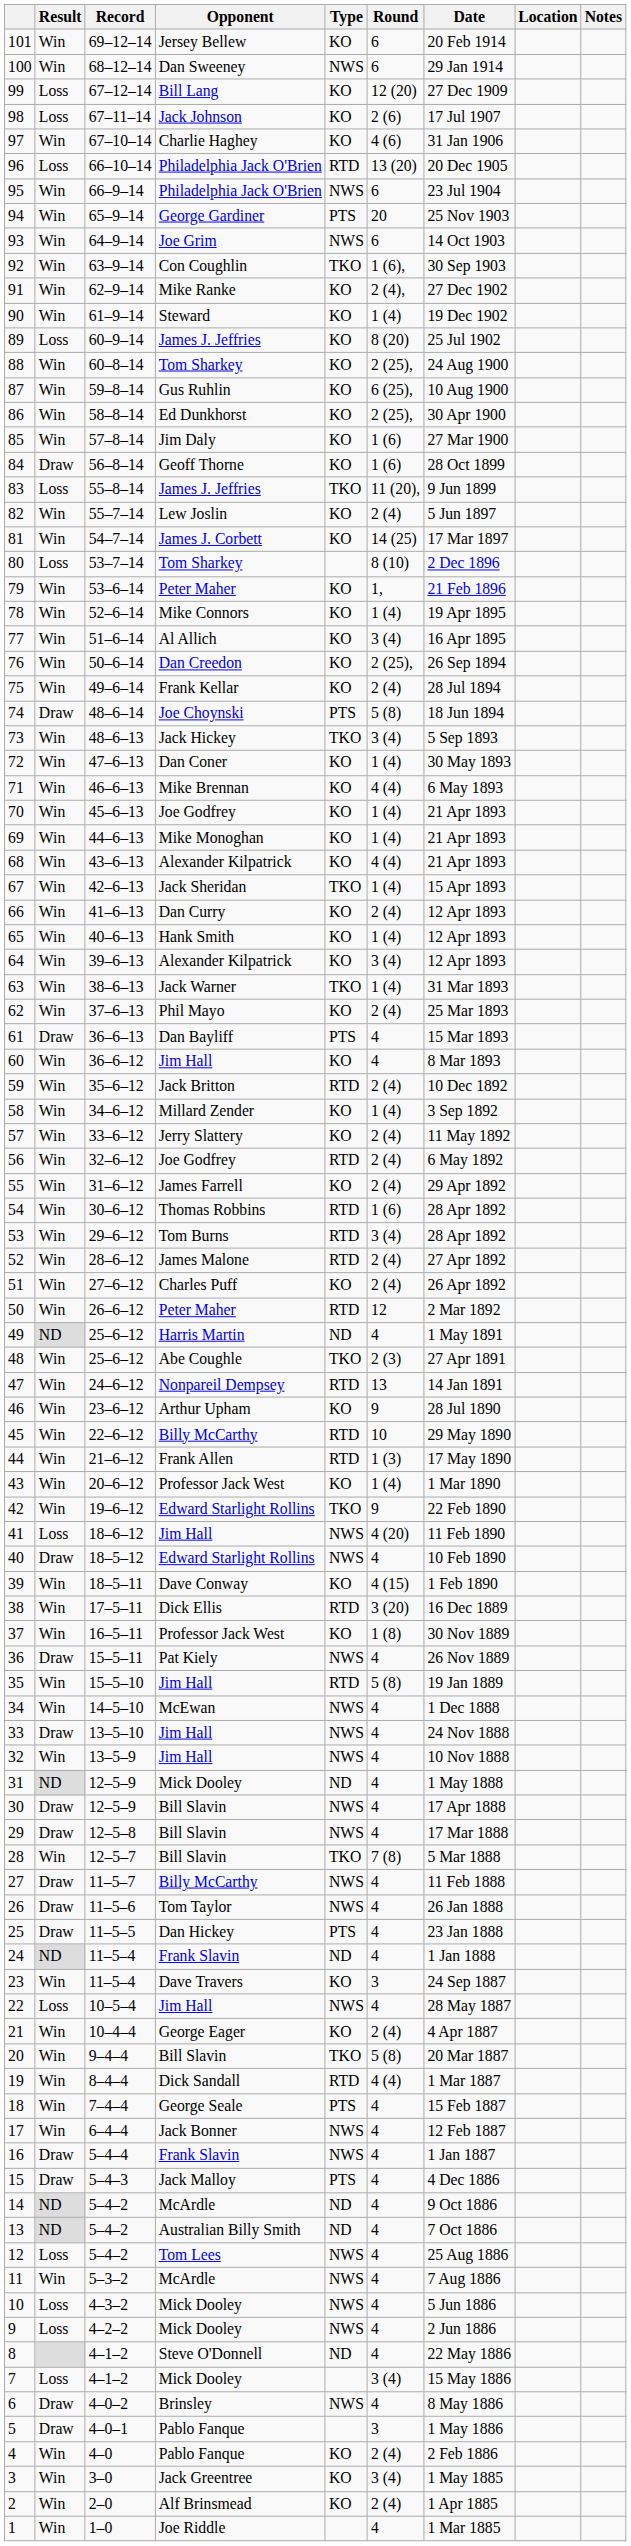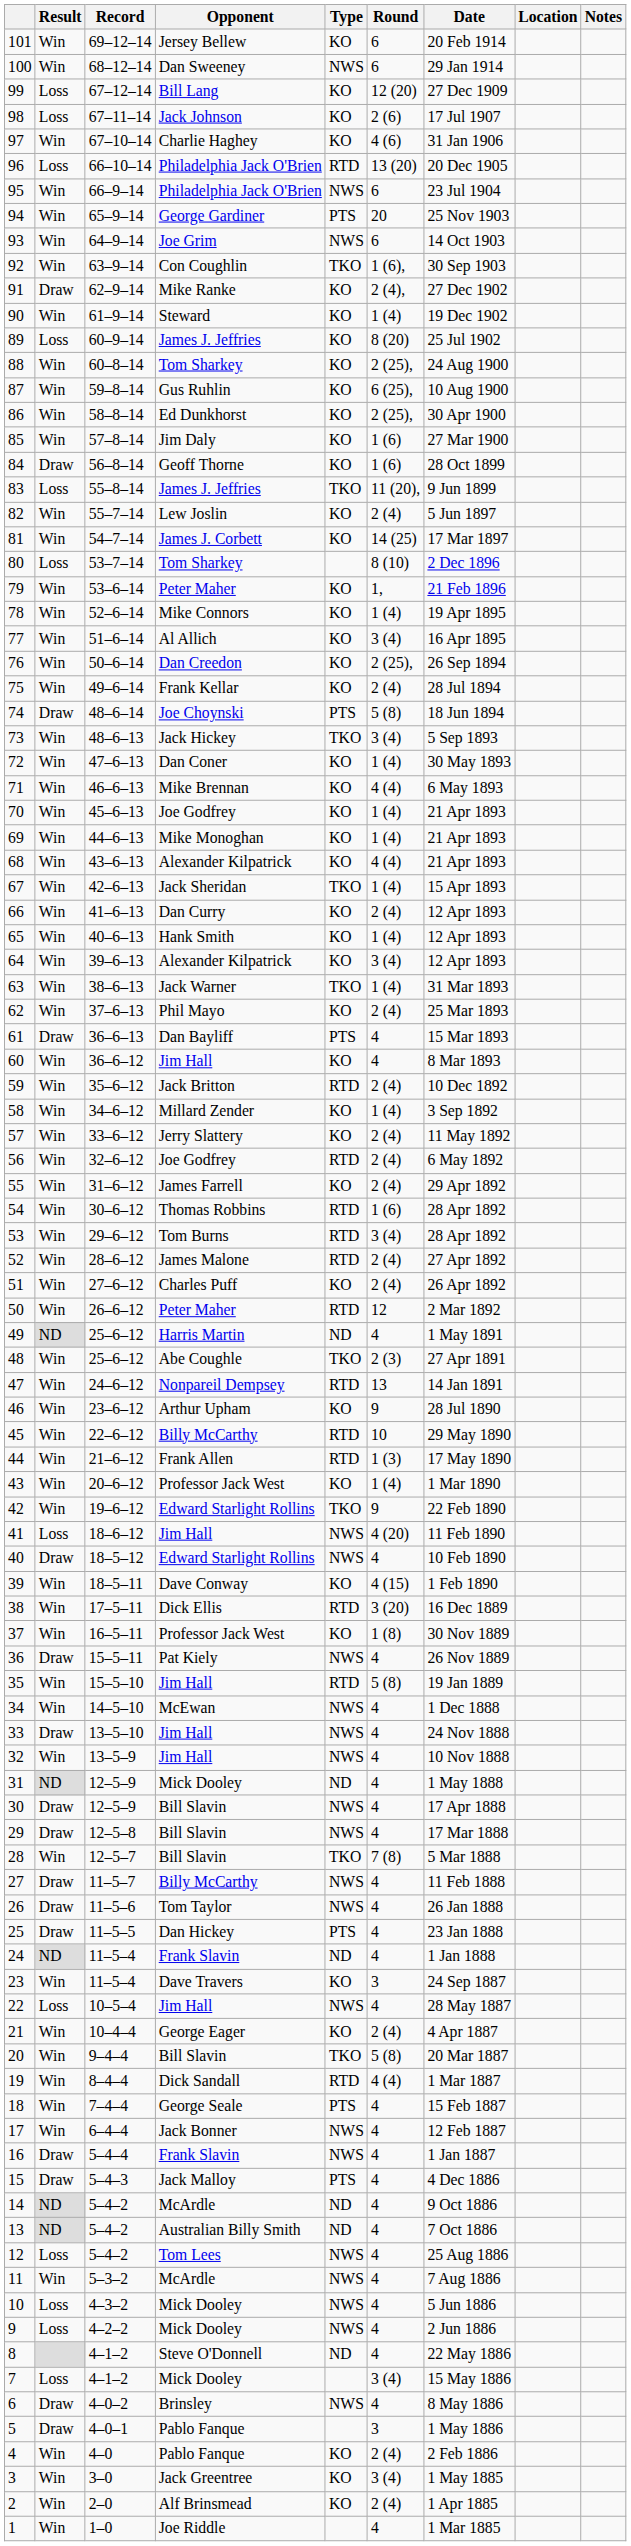91 | Result: Win -> Draw
